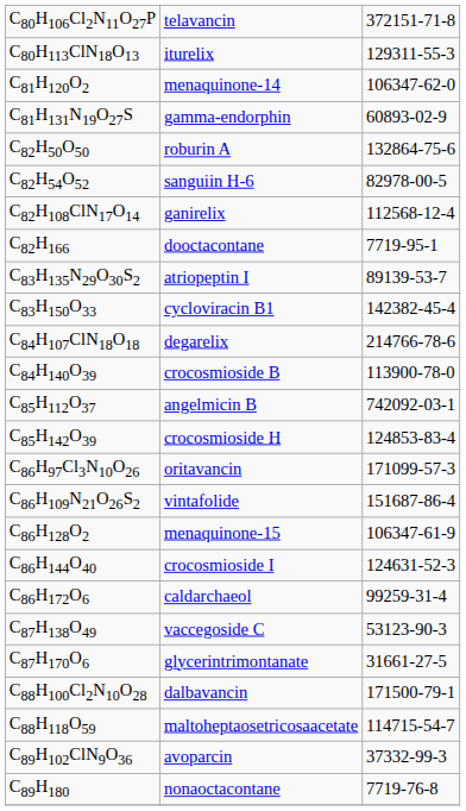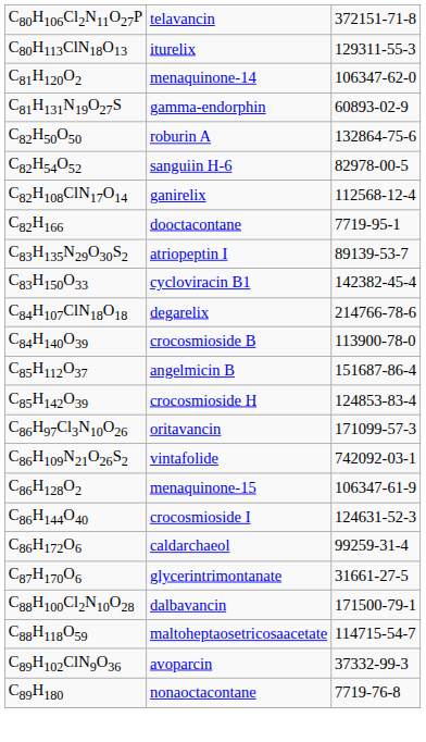C85H112O37 | column 3: 742092-03-1 -> 151687-86-4
C86H109N21O26S2 | column 3: 151687-86-4 -> 742092-03-1
- row: C87H138O49 | vaccegoside C | 53123-90-3
